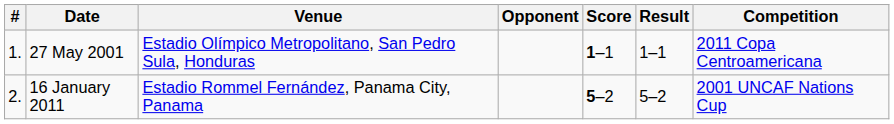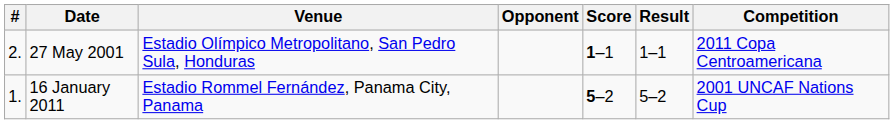27 May 2001 | #: 1. -> 2.
16 January 2011 | #: 2. -> 1.
